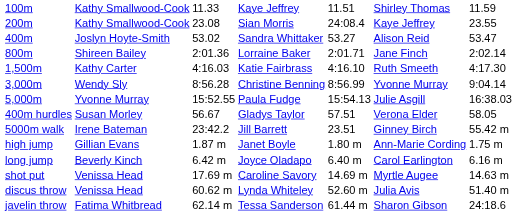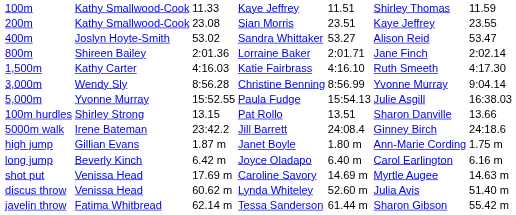200m | column 5: 24:08.4 -> 23.51
+ row: 100m hurdles | Shirley Strong | 13.15 | Pat Rollo | 13.51 | Sharon Danville | 13.66
- row: 400m hurdles | Susan Morley | 56.67 | Gladys Taylor | 57.51 | Verona Elder | 58.05
5000m walk | column 5: 23.51 -> 24:08.4
5000m walk | column 7: 55.42 m -> 24:18.6
javelin throw | column 7: 24:18.6 -> 55.42 m
